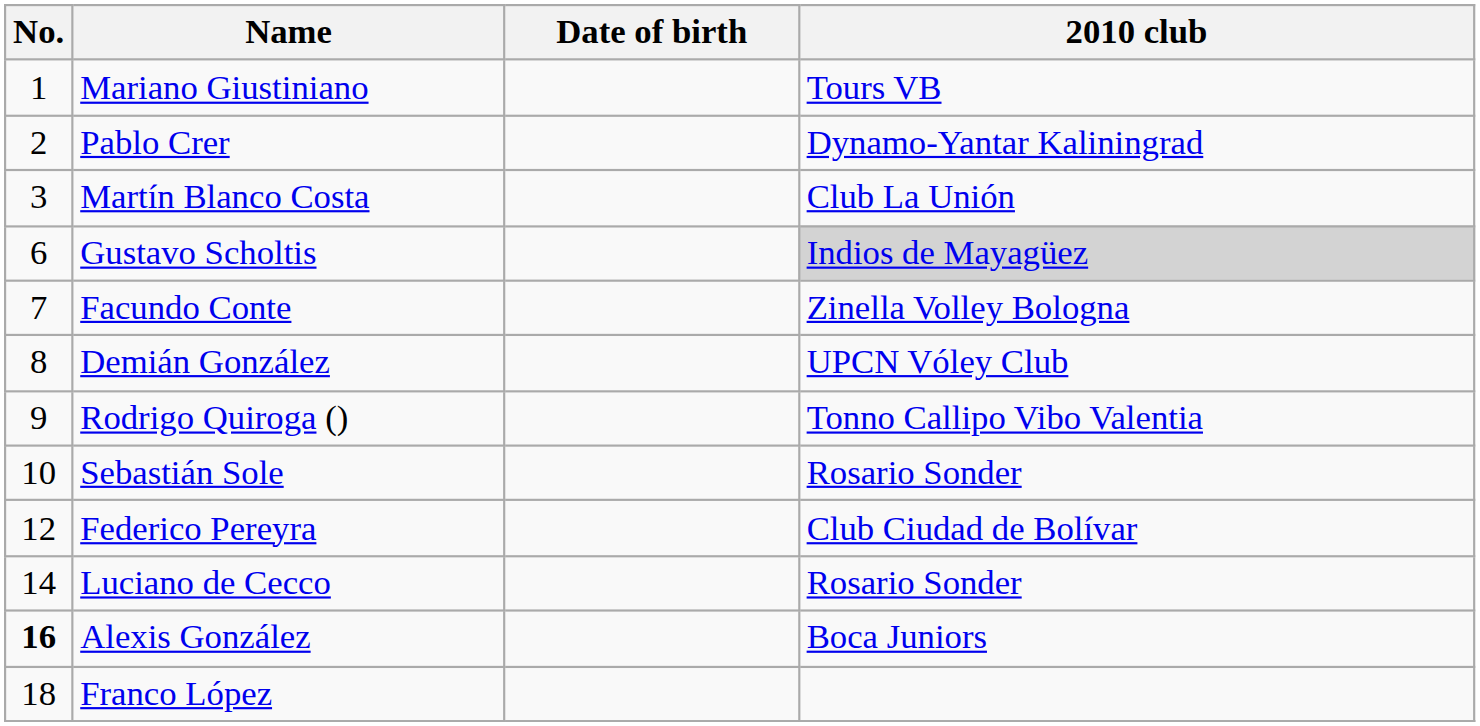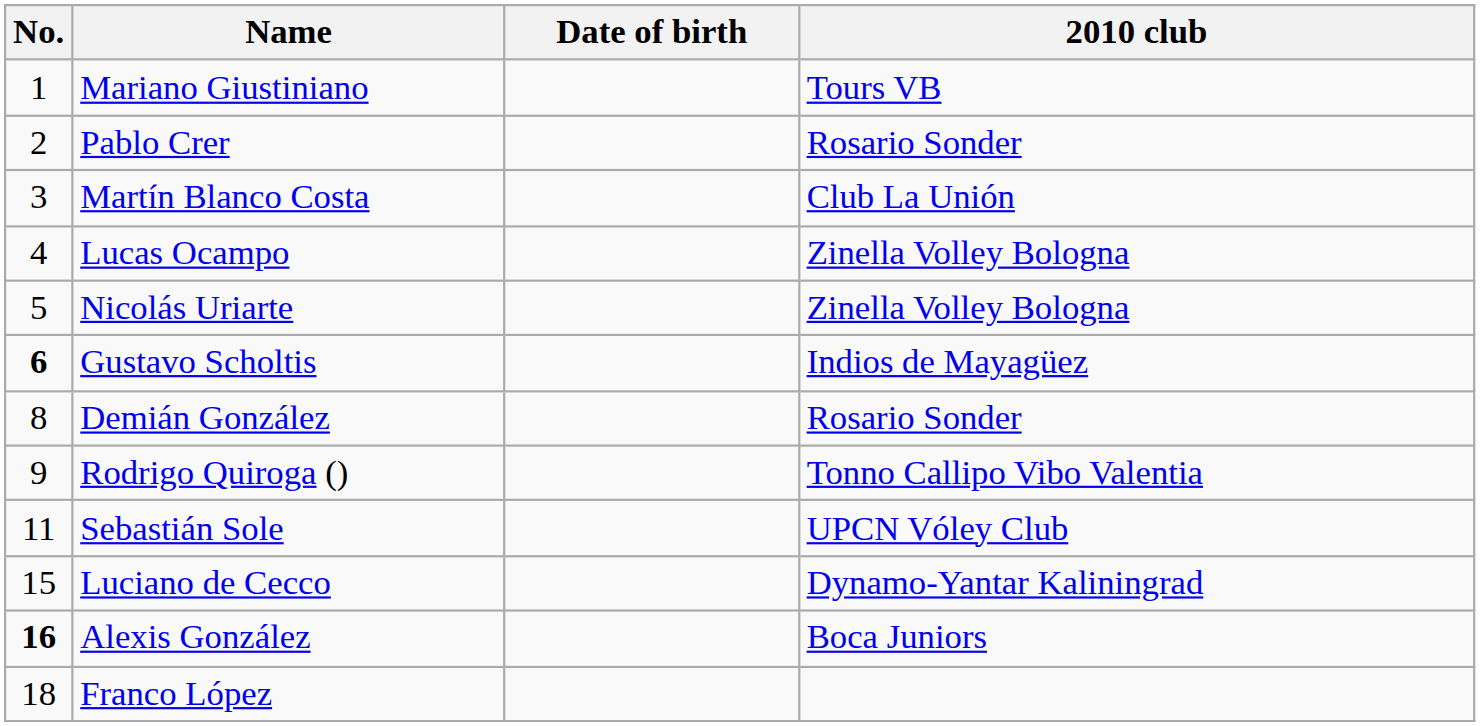Pablo Crer | 2010 club: Dynamo-Yantar Kaliningrad -> Rosario Sonder
+ row: 4 | Lucas Ocampo | Zinella Volley Bologna
+ row: 5 | Nicolás Uriarte | Zinella Volley Bologna
Gustavo Scholtis | No.: normal -> bold
Gustavo Scholtis | 2010 club: lightgrey background -> no background
- row: 7 | Facundo Conte | Zinella Volley Bologna
Demián González | 2010 club: UPCN Vóley Club -> Rosario Sonder
Sebastián Sole | No.: 10 -> 11
Sebastián Sole | 2010 club: Rosario Sonder -> UPCN Vóley Club
- row: 12 | Federico Pereyra | Club Ciudad de Bolívar
Luciano de Cecco | No.: 14 -> 15
Luciano de Cecco | 2010 club: Rosario Sonder -> Dynamo-Yantar Kaliningrad
